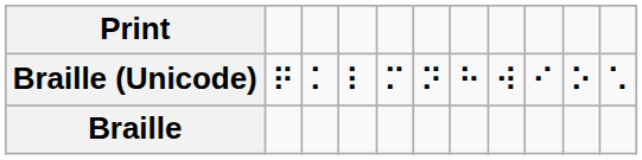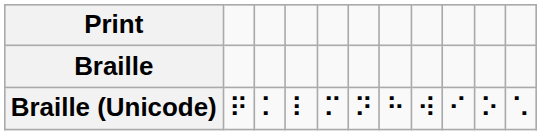rows swapped: Braille <-> Braille (Unicode)
